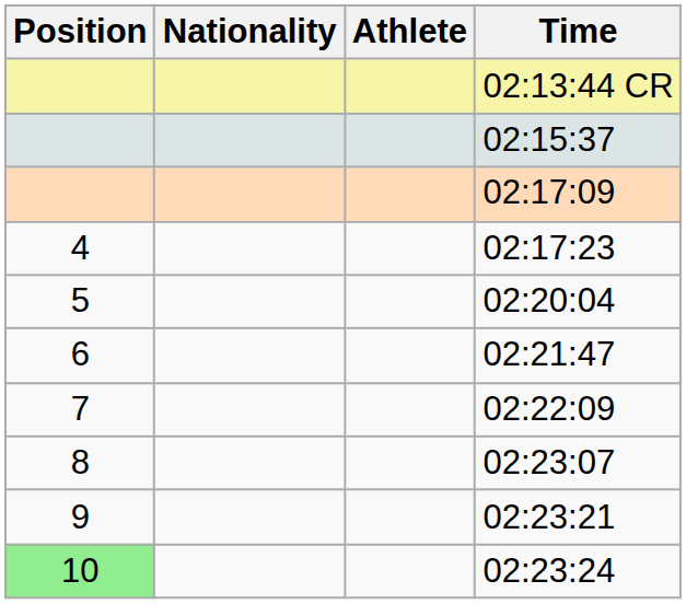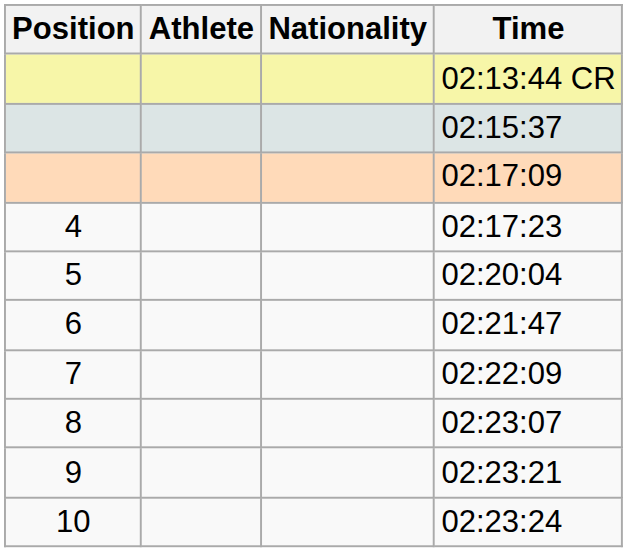columns swapped: Athlete <-> Nationality
02:23:24 | Position: lightgreen background -> no background
